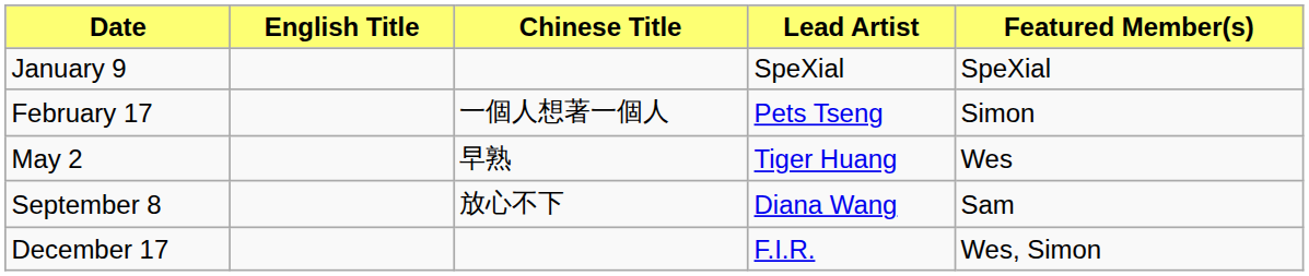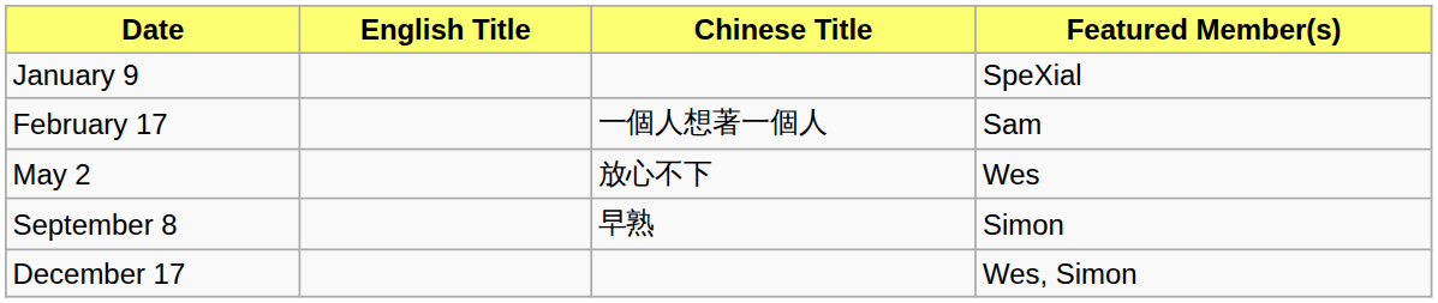- column: Lead Artist | SpeXial | Pets Tseng | Tiger Huang | Diana Wang | F.I.R.
February 17 | Featured Member(s): Simon -> Sam
May 2 | Chinese Title: 早熟 -> 放心不下
September 8 | Chinese Title: 放心不下 -> 早熟
September 8 | Featured Member(s): Sam -> Simon
